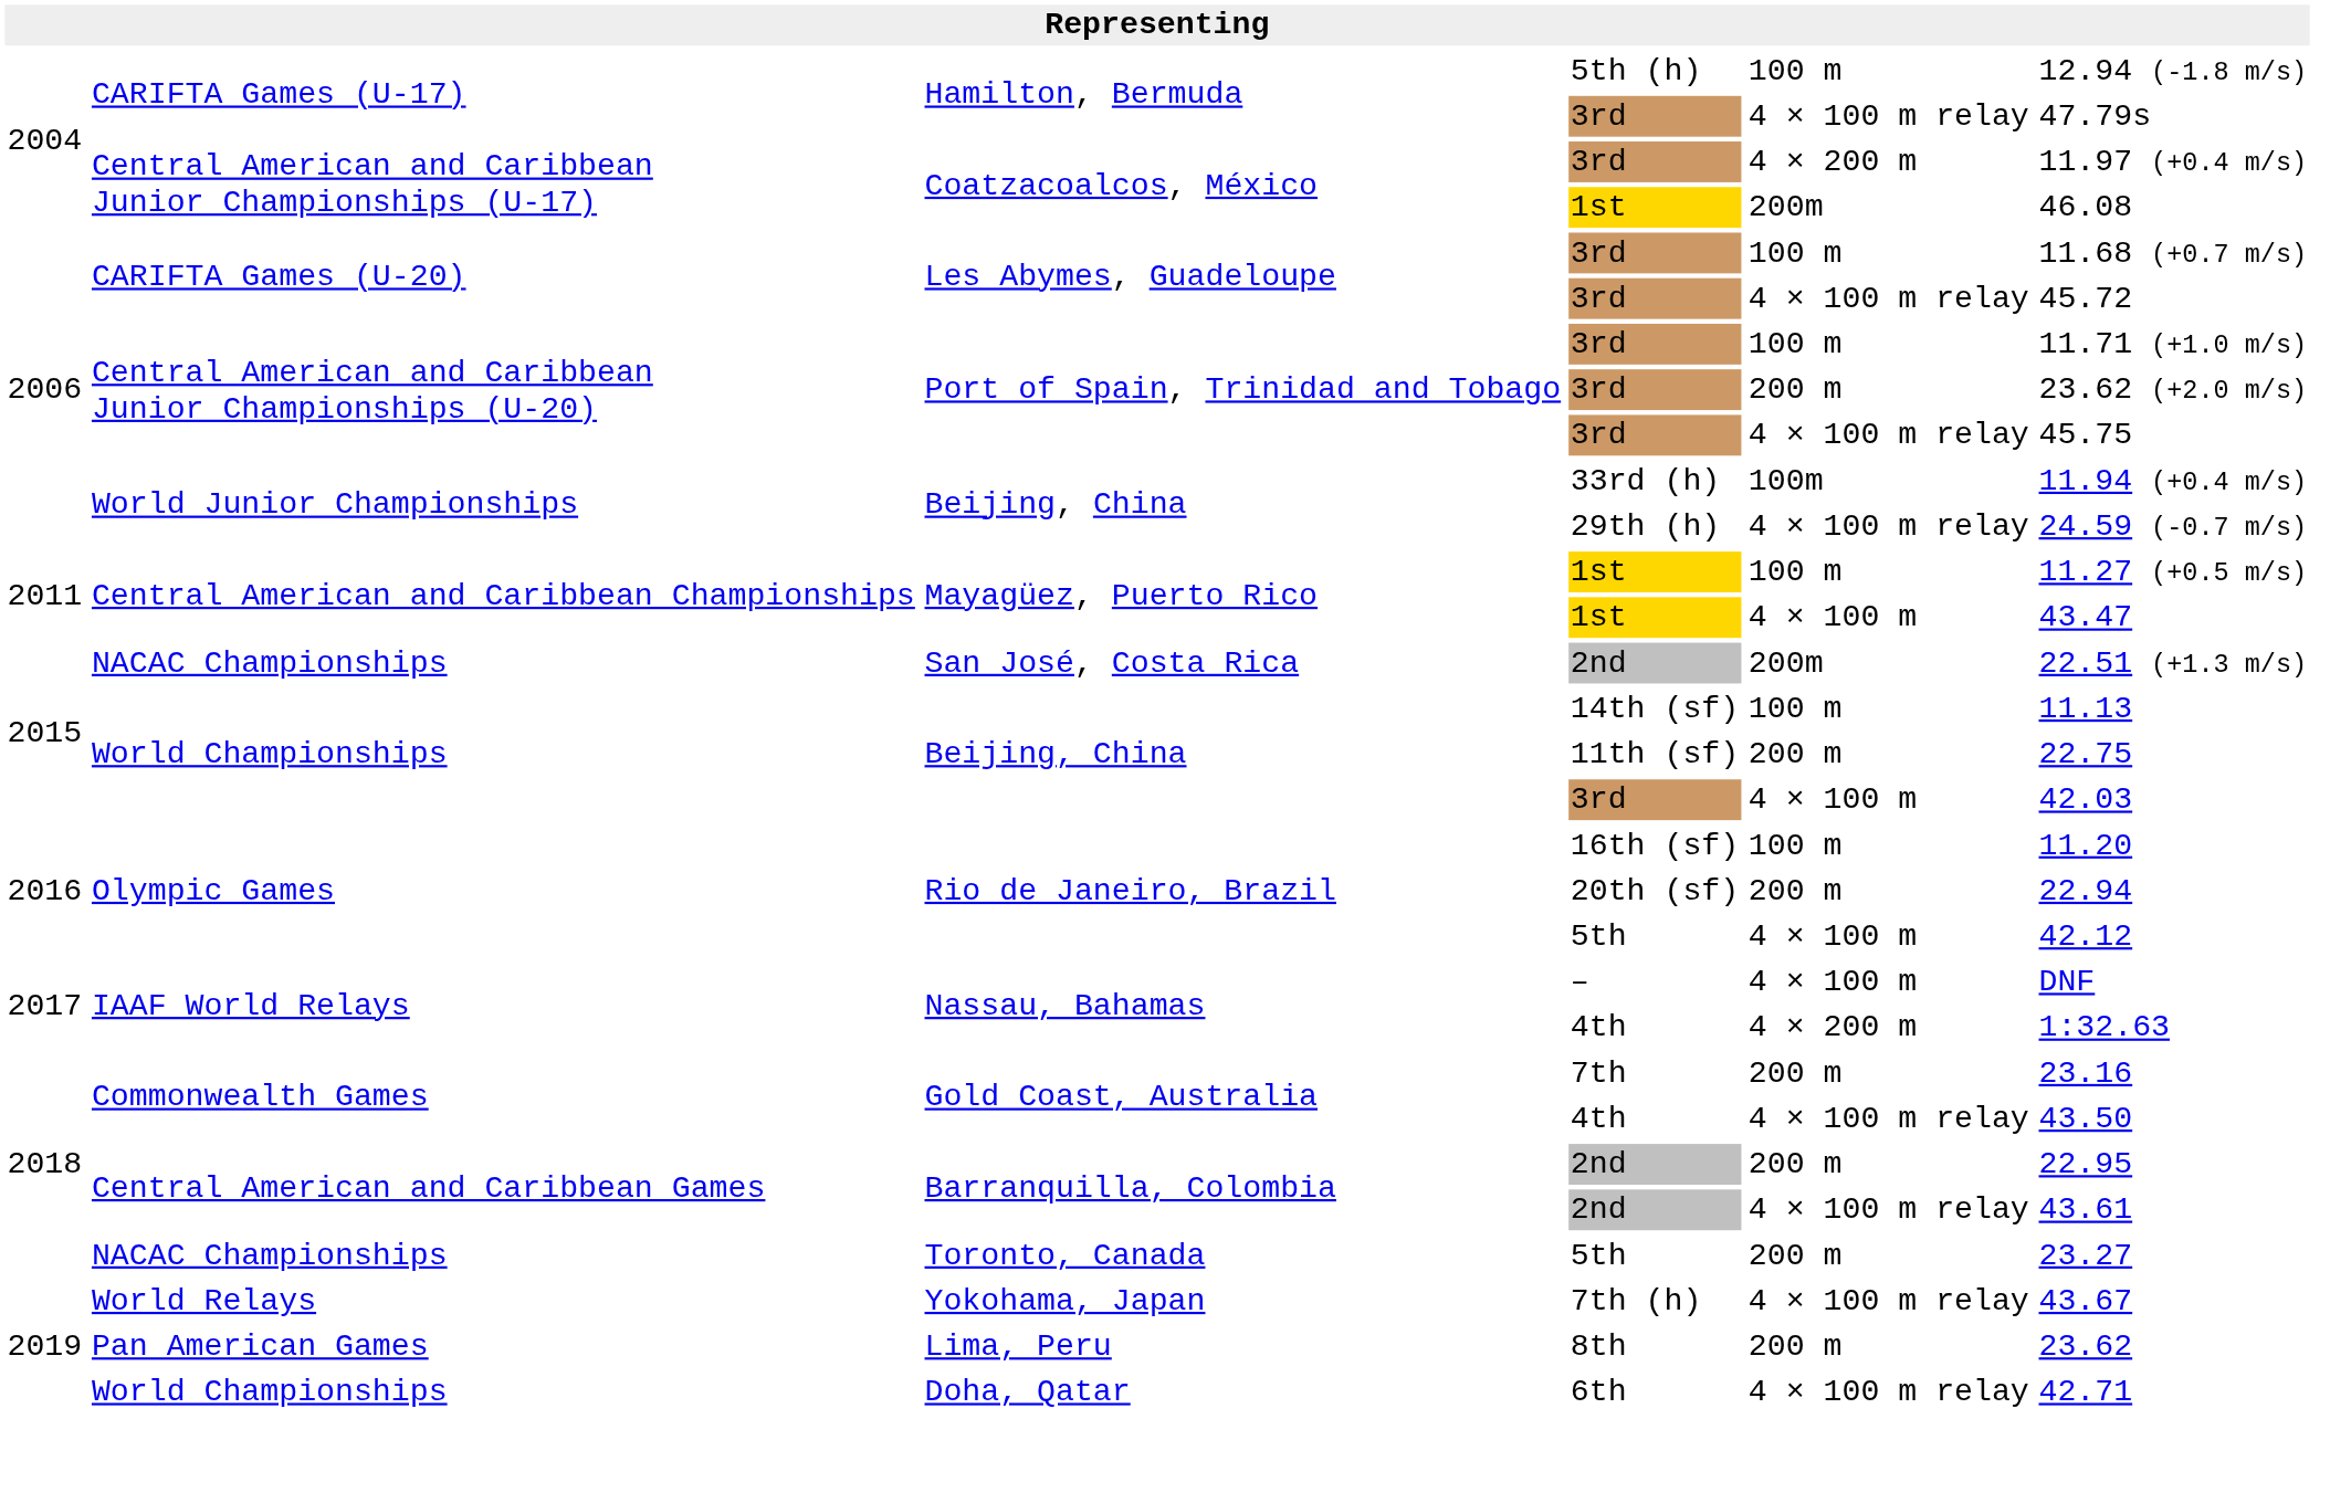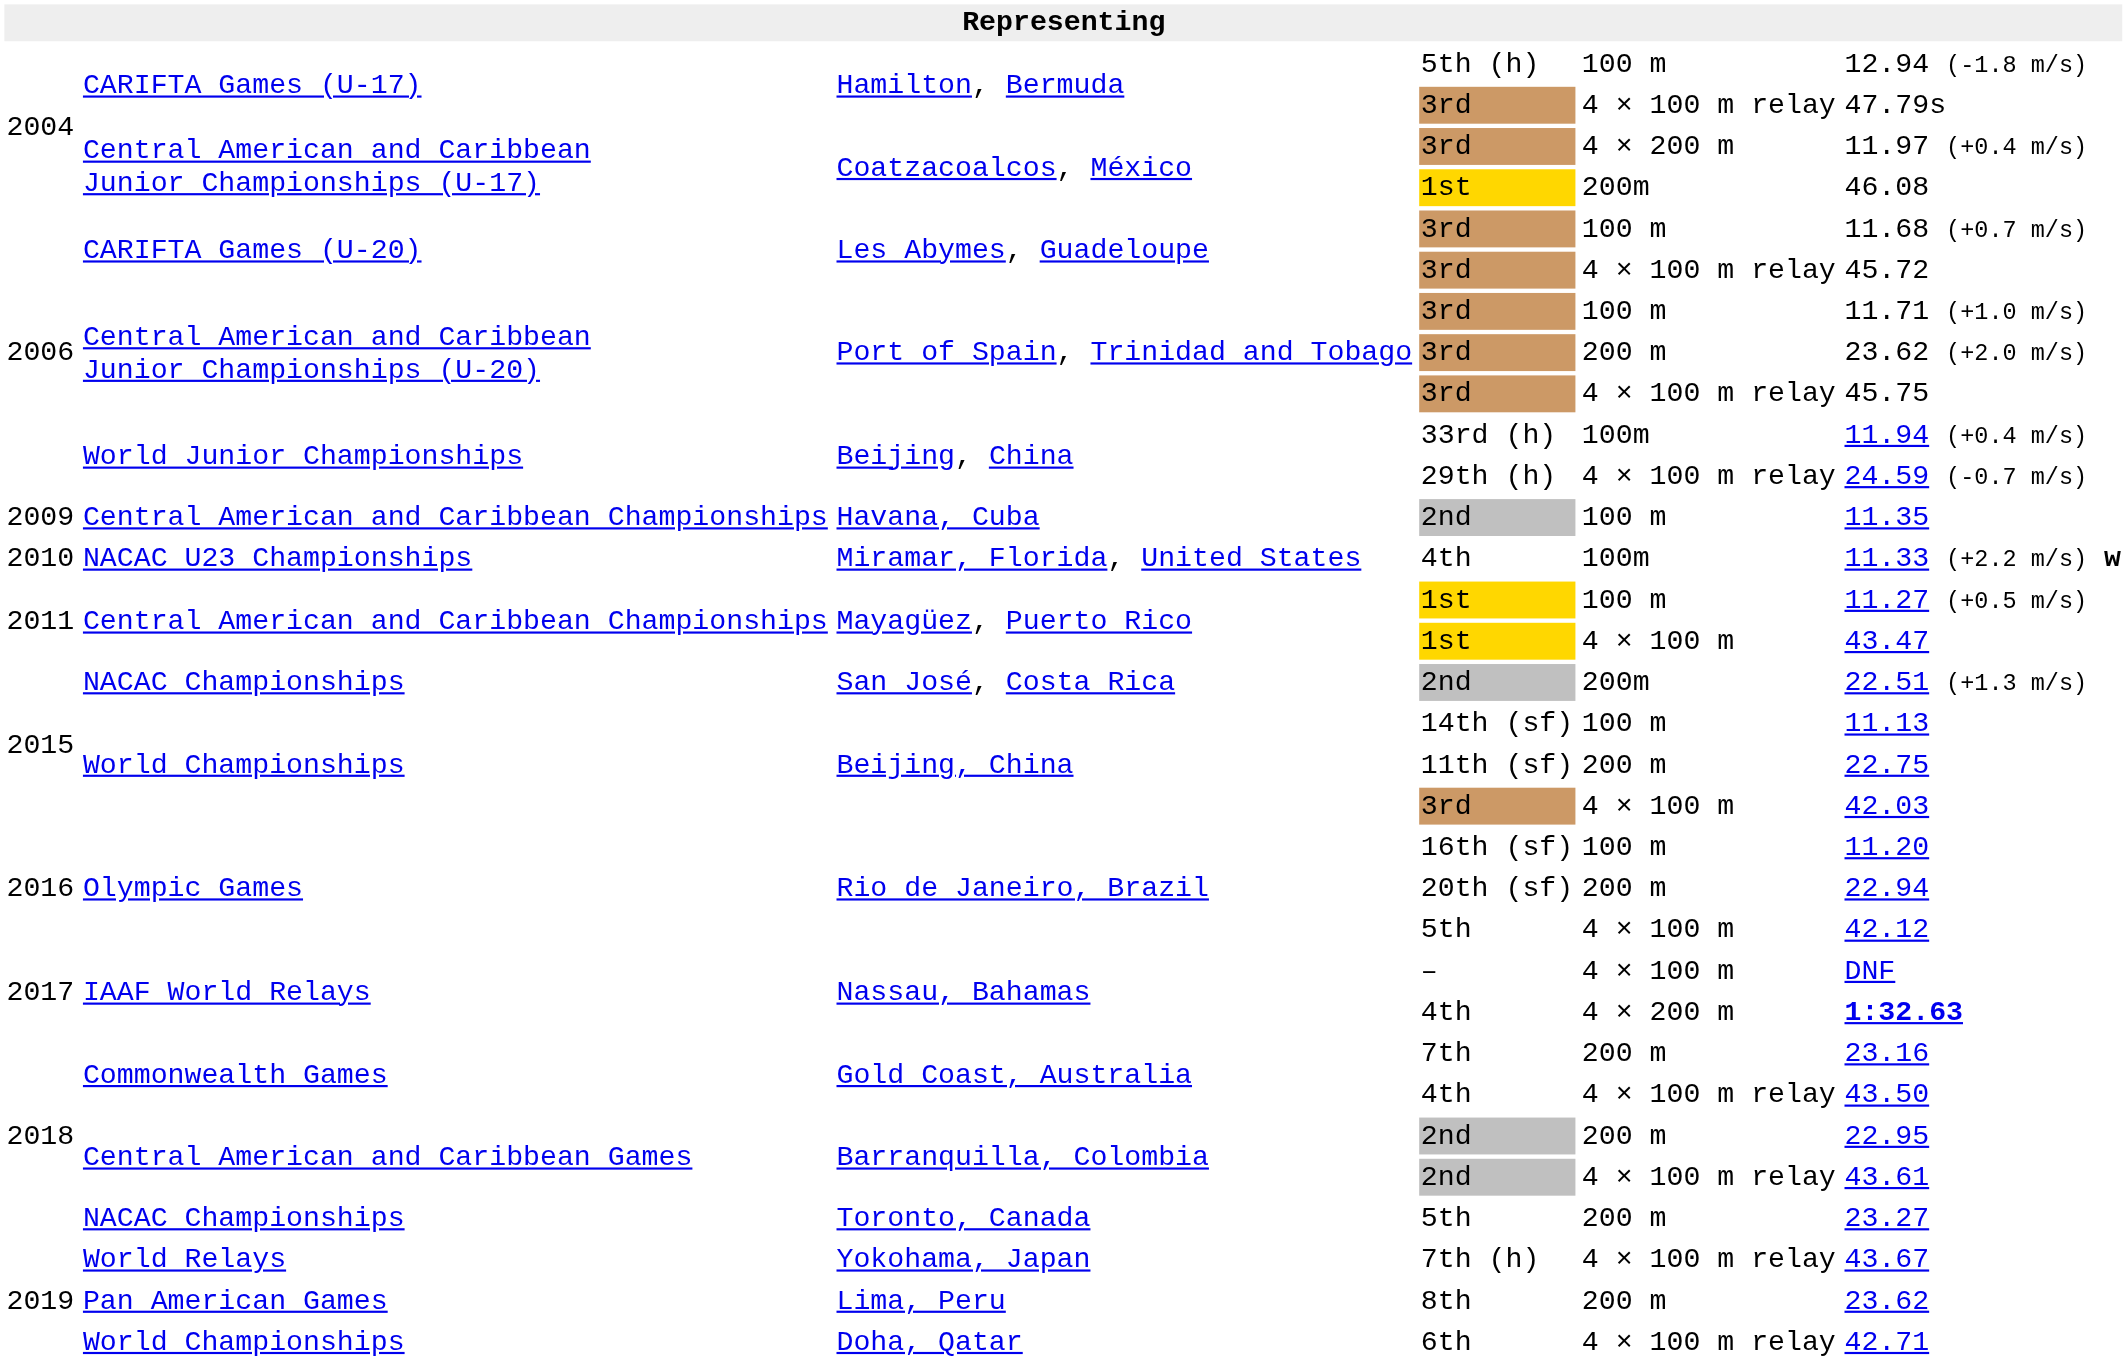+ row: 2009 | Central American and Caribbean Championships | Havana, Cuba | 2nd | 100 m | 11.35
+ row: 2010 | NACAC U23 Championships | Miramar, Florida, United States | 4th | 100m | 11.33 (+2.2 m/s) w
Nassau, Bahamas / 4th | column 6: normal -> bold
